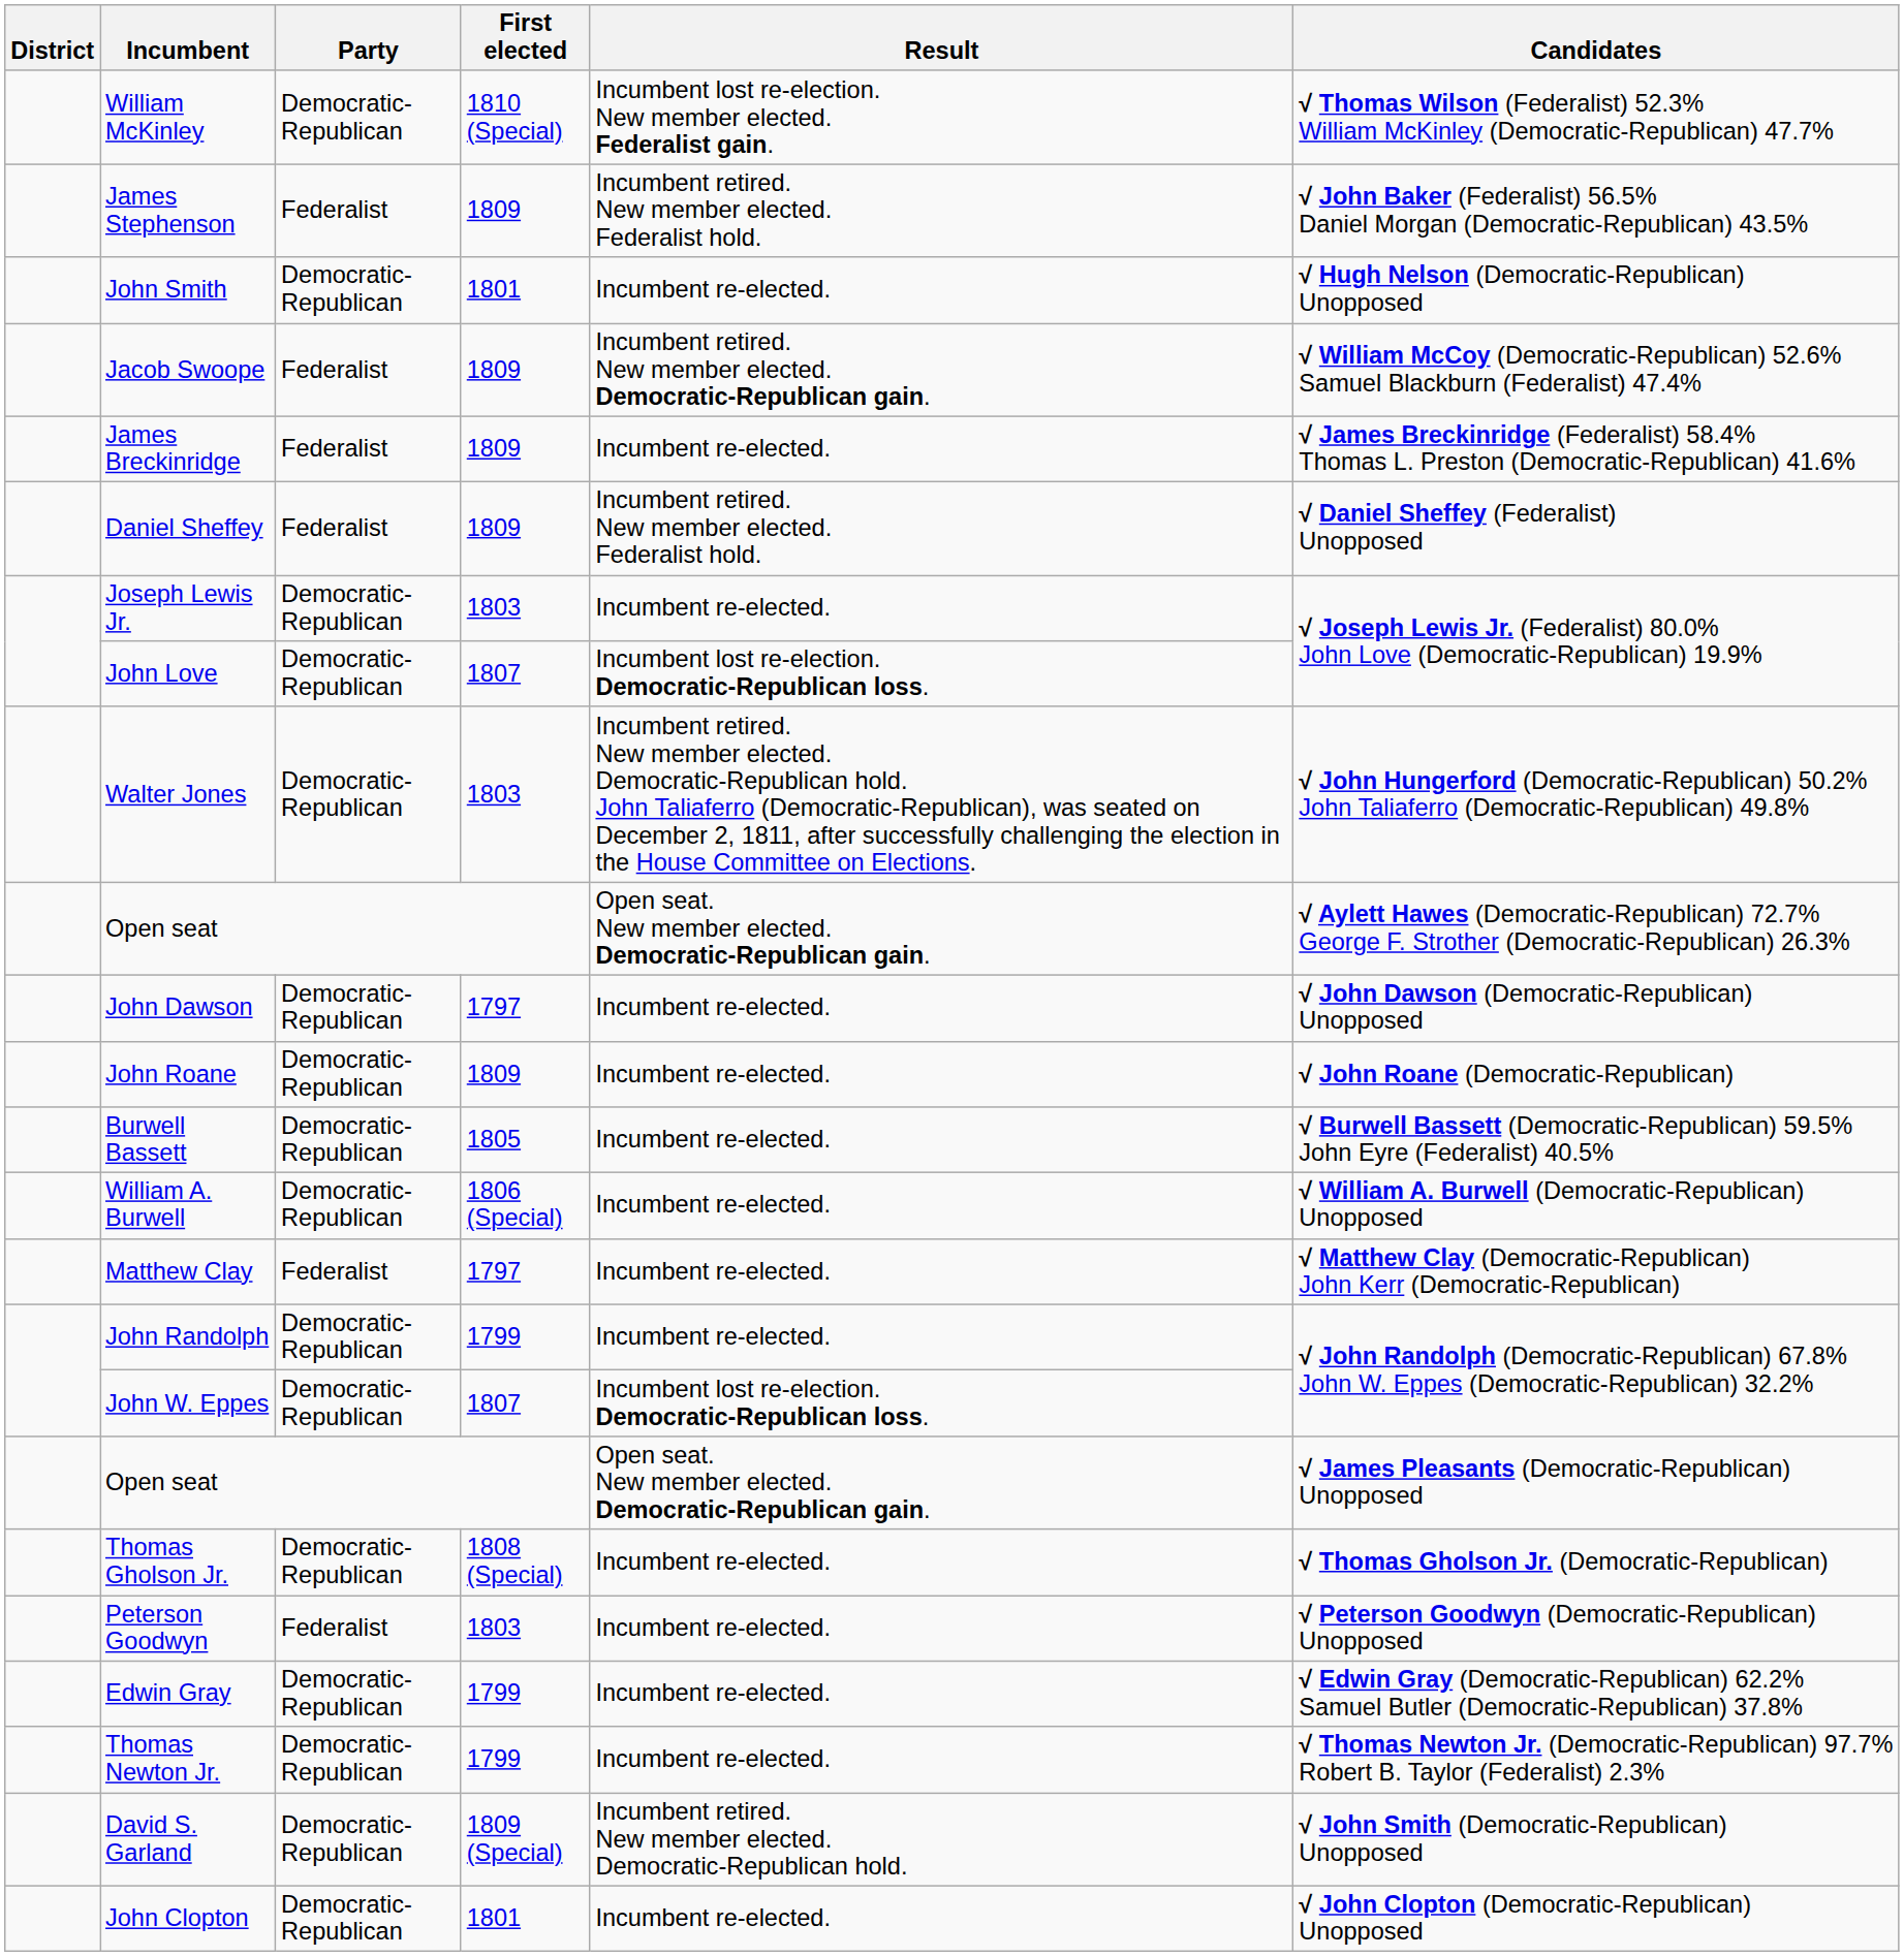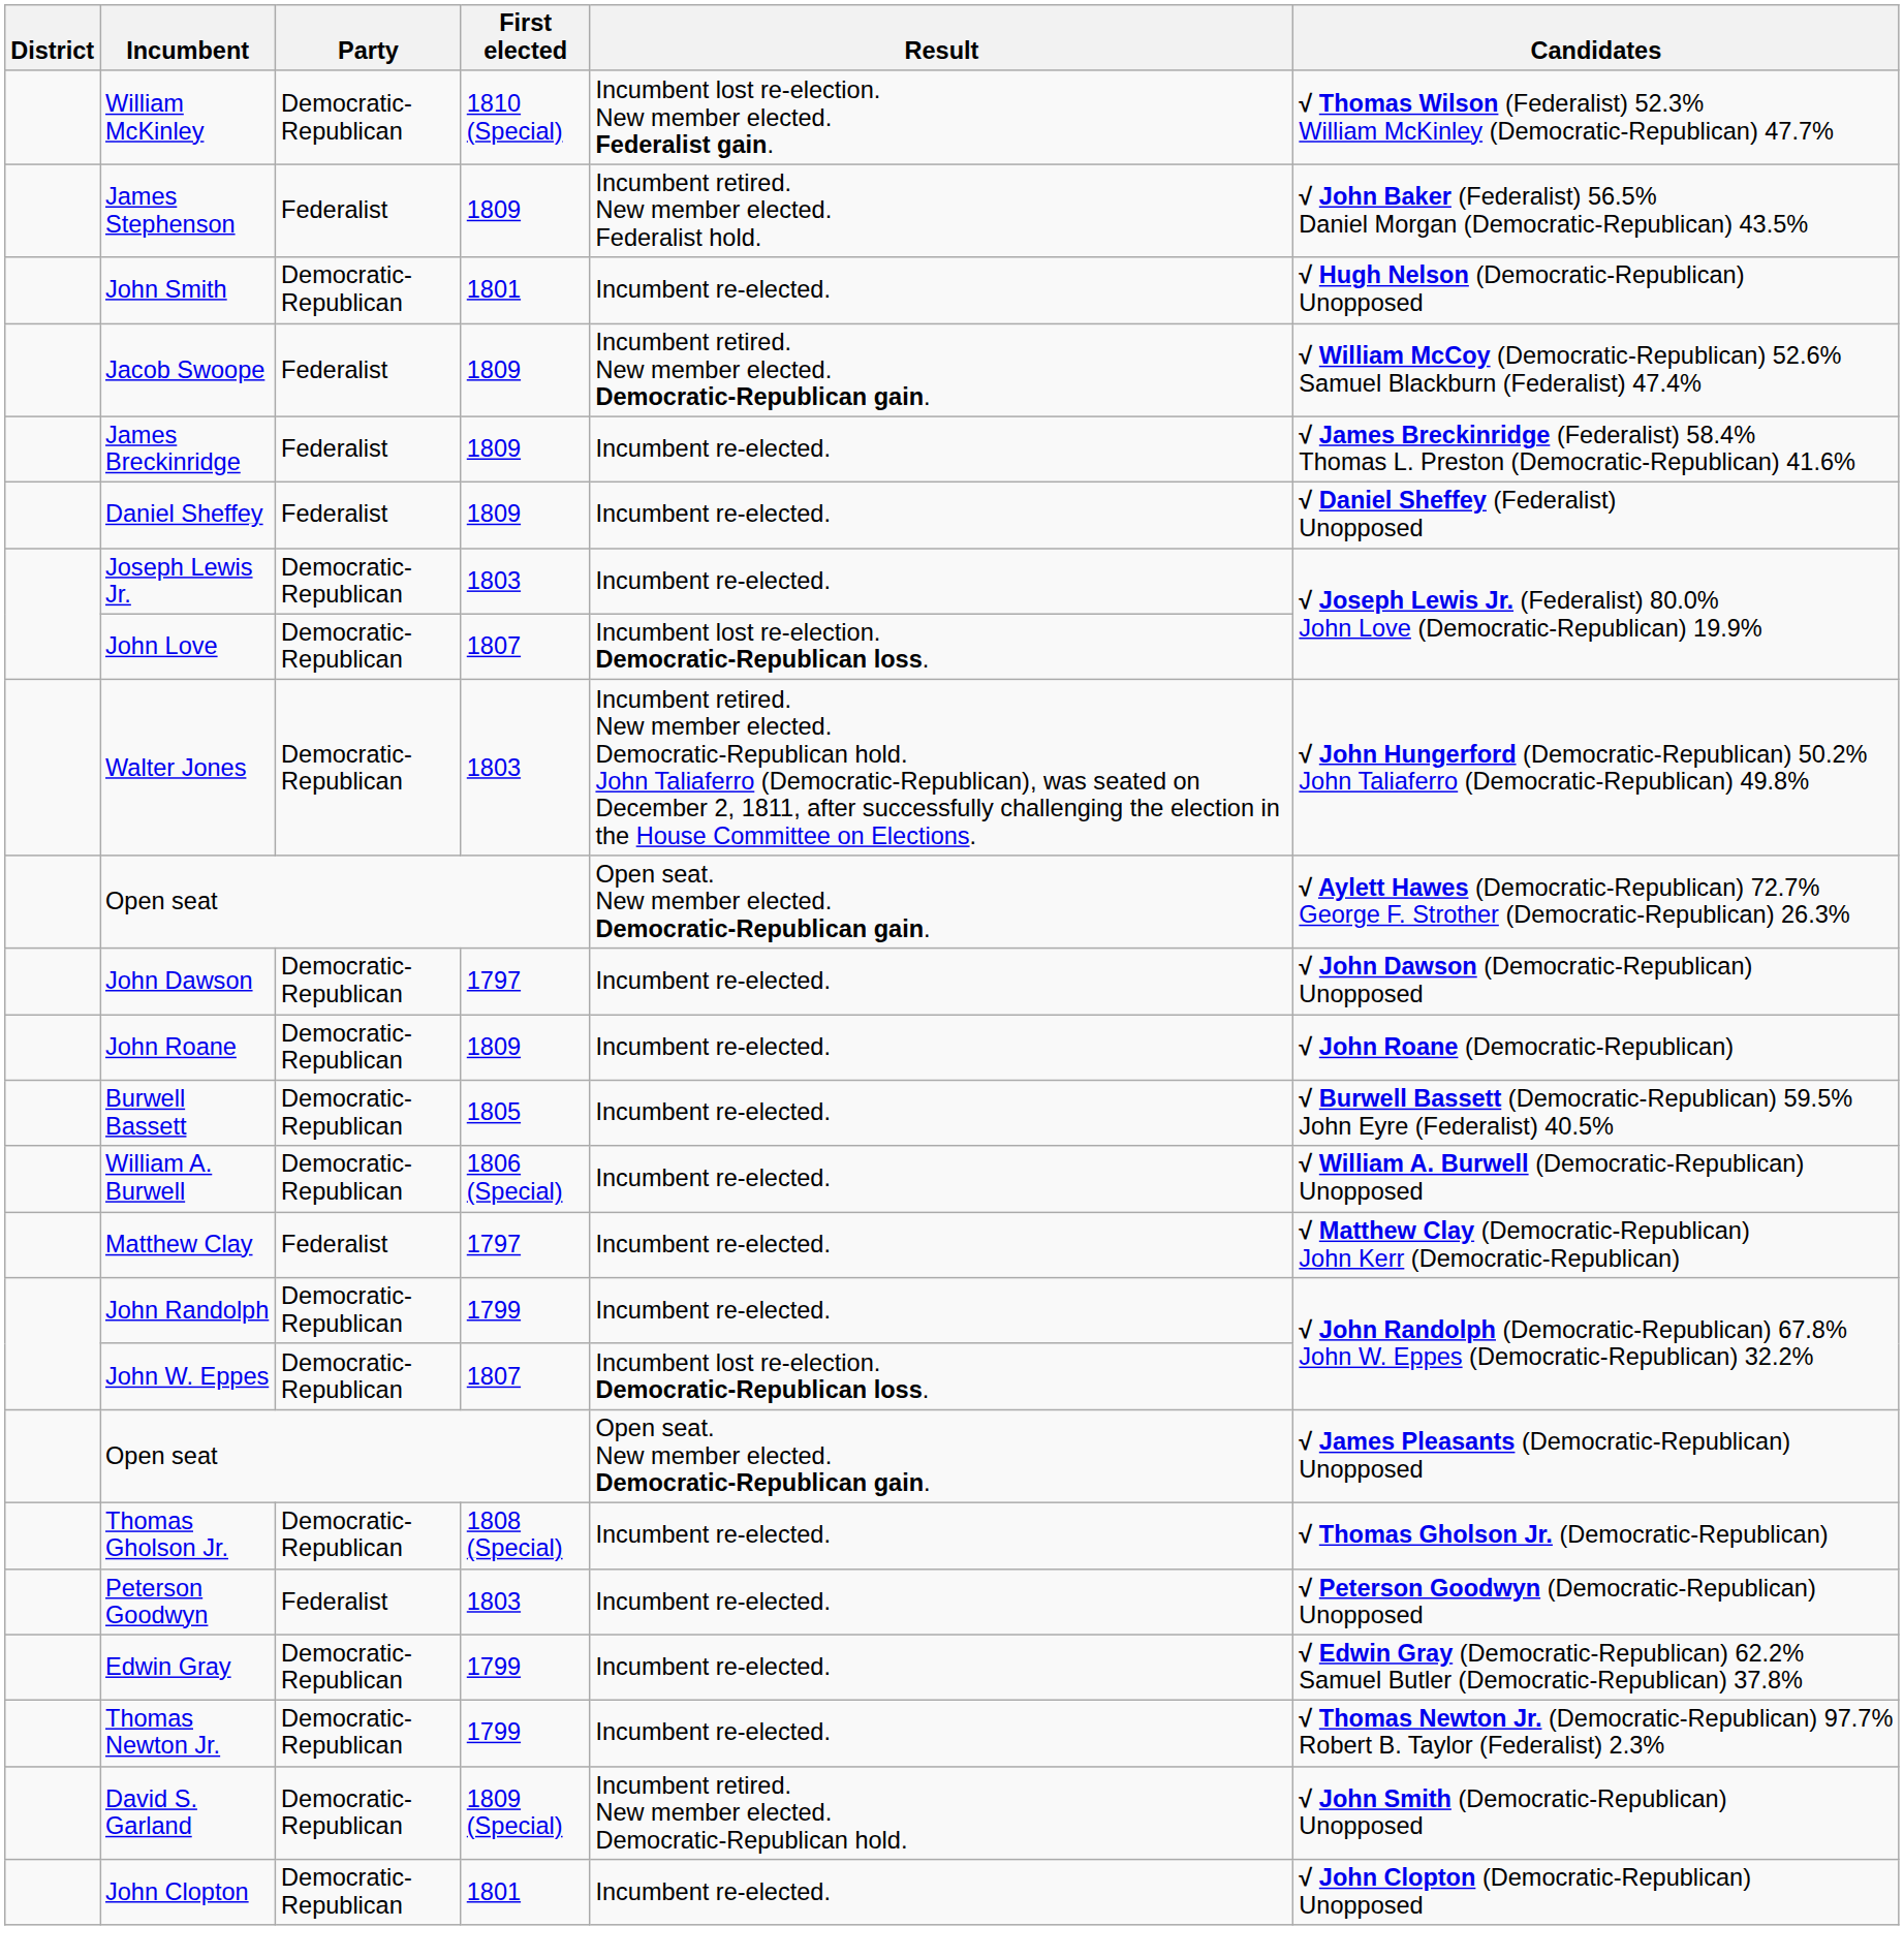Daniel Sheffey | Result: Incumbent retired. New member elected. Federalist hold. -> Incumbent re-elected.
